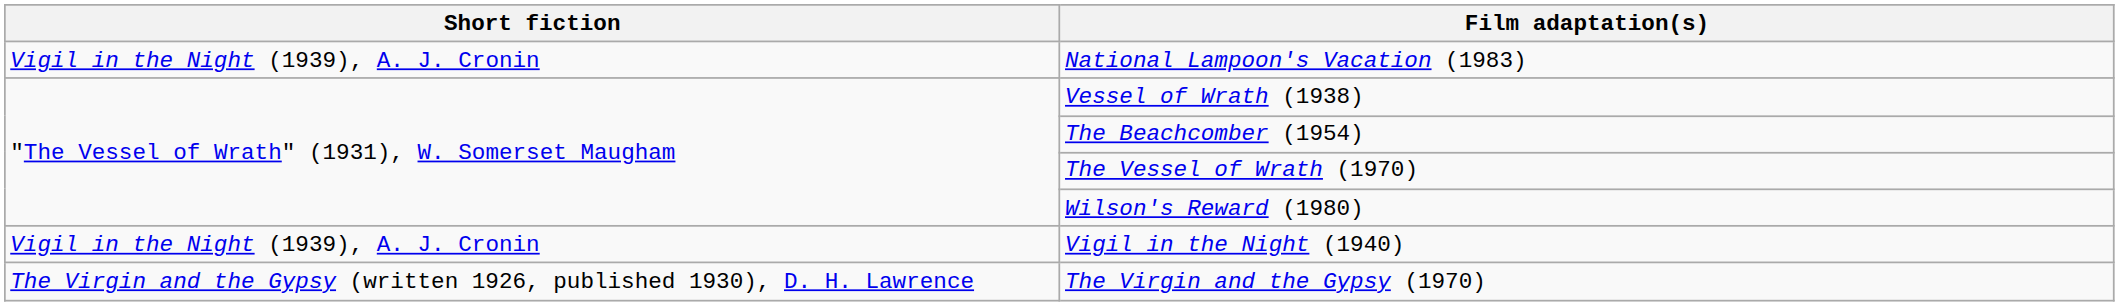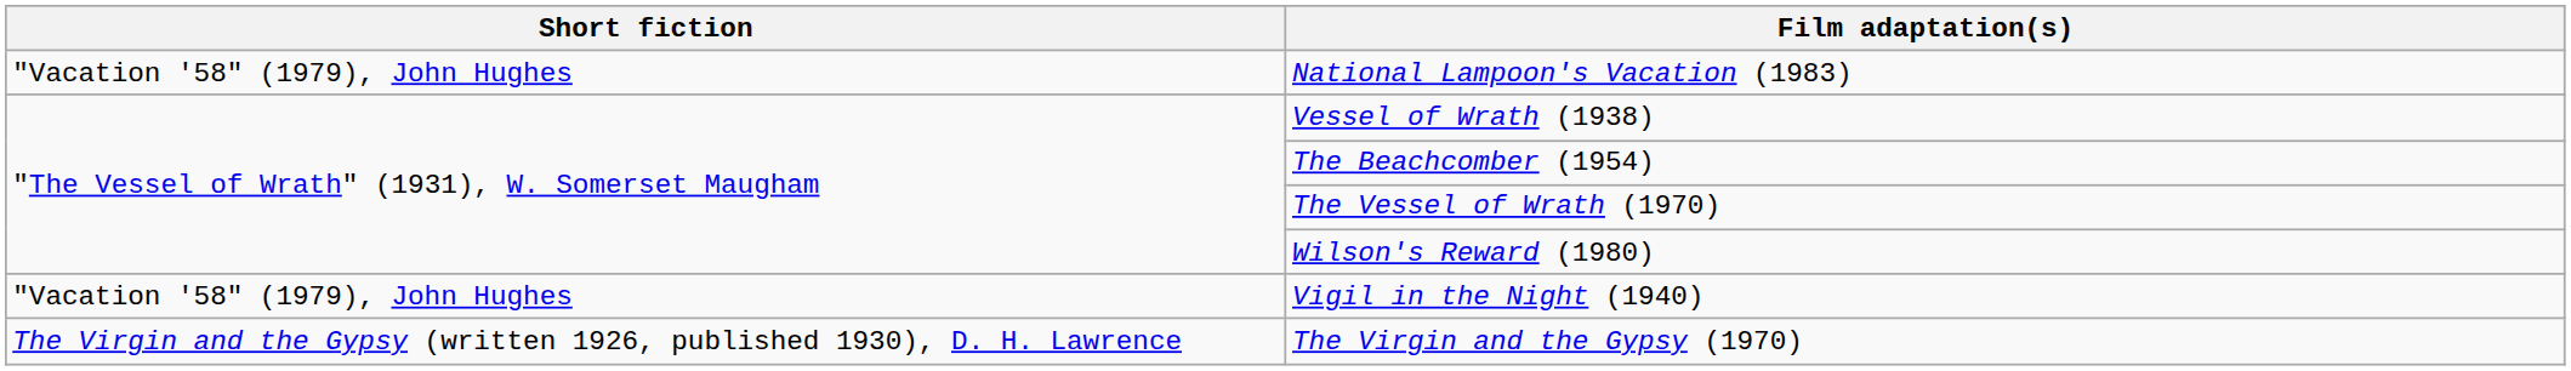National Lampoon's Vacation (1983) | Short fiction: Vigil in the Night (1939), A. J. Cronin -> "Vacation '58" (1979), John Hughes
Vigil in the Night (1940) | Short fiction: Vigil in the Night (1939), A. J. Cronin -> "Vacation '58" (1979), John Hughes
